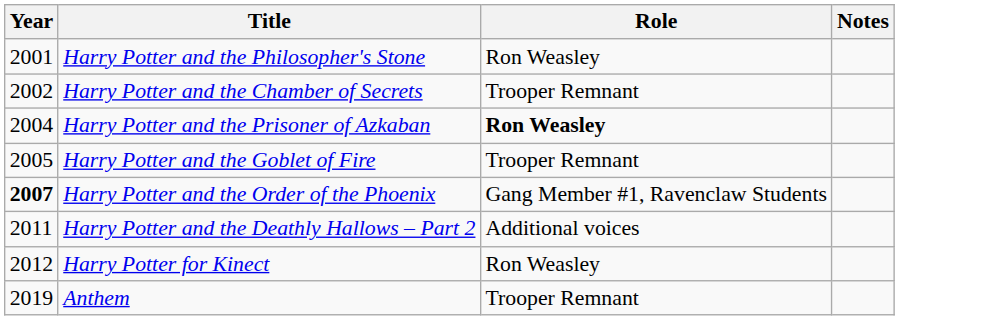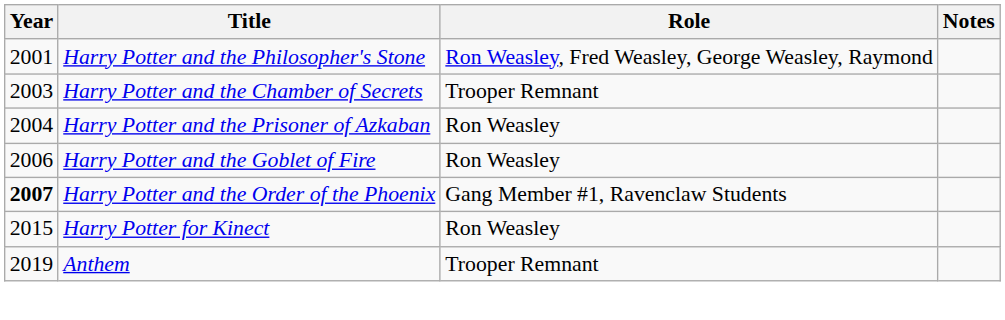Harry Potter and the Philosopher's Stone | Role: Ron Weasley -> Ron Weasley, Fred Weasley, George Weasley, Raymond
Harry Potter and the Chamber of Secrets | Year: 2002 -> 2003
Harry Potter and the Prisoner of Azkaban | Role: bold -> normal
Harry Potter and the Goblet of Fire | Year: 2005 -> 2006
Harry Potter and the Goblet of Fire | Role: Trooper Remnant -> Ron Weasley
- row: 2011 | Harry Potter and the Deathly Hallows – Part 2 | Additional voices
Harry Potter for Kinect | Year: 2012 -> 2015
